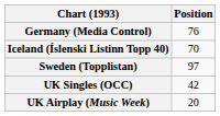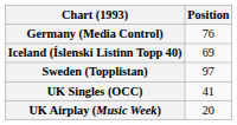Iceland (Íslenski Listinn Topp 40) | Position: 70 -> 69
UK Singles (OCC) | Position: 42 -> 41
